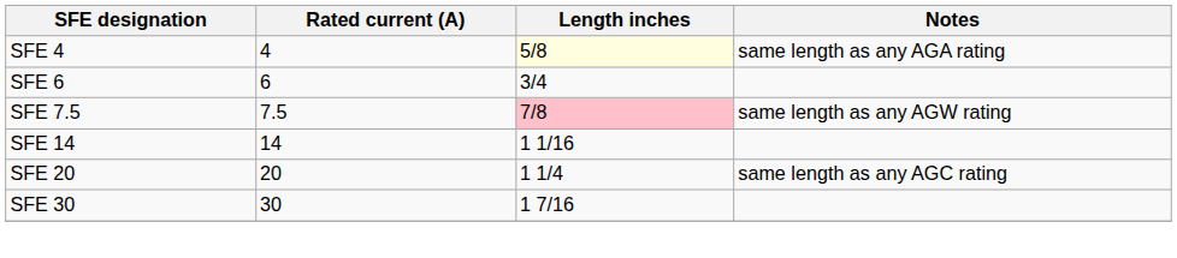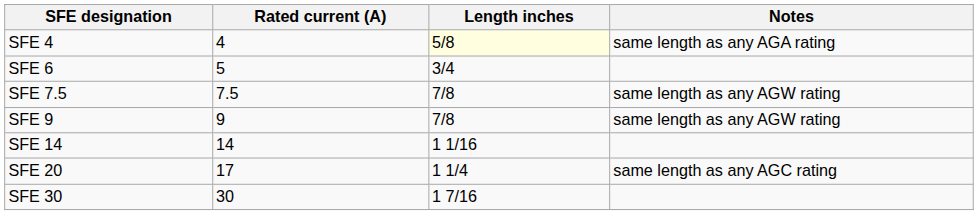SFE 6 | Rated current (A): 6 -> 5
SFE 7.5 | Length inches: pink background -> no background
+ row: SFE 9 | 9 | 7/8 | same length as any AGW rating
SFE 20 | Rated current (A): 20 -> 17
